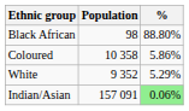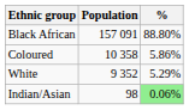Black African | Population: 98 -> 157 091
Indian/Asian | Population: 157 091 -> 98
